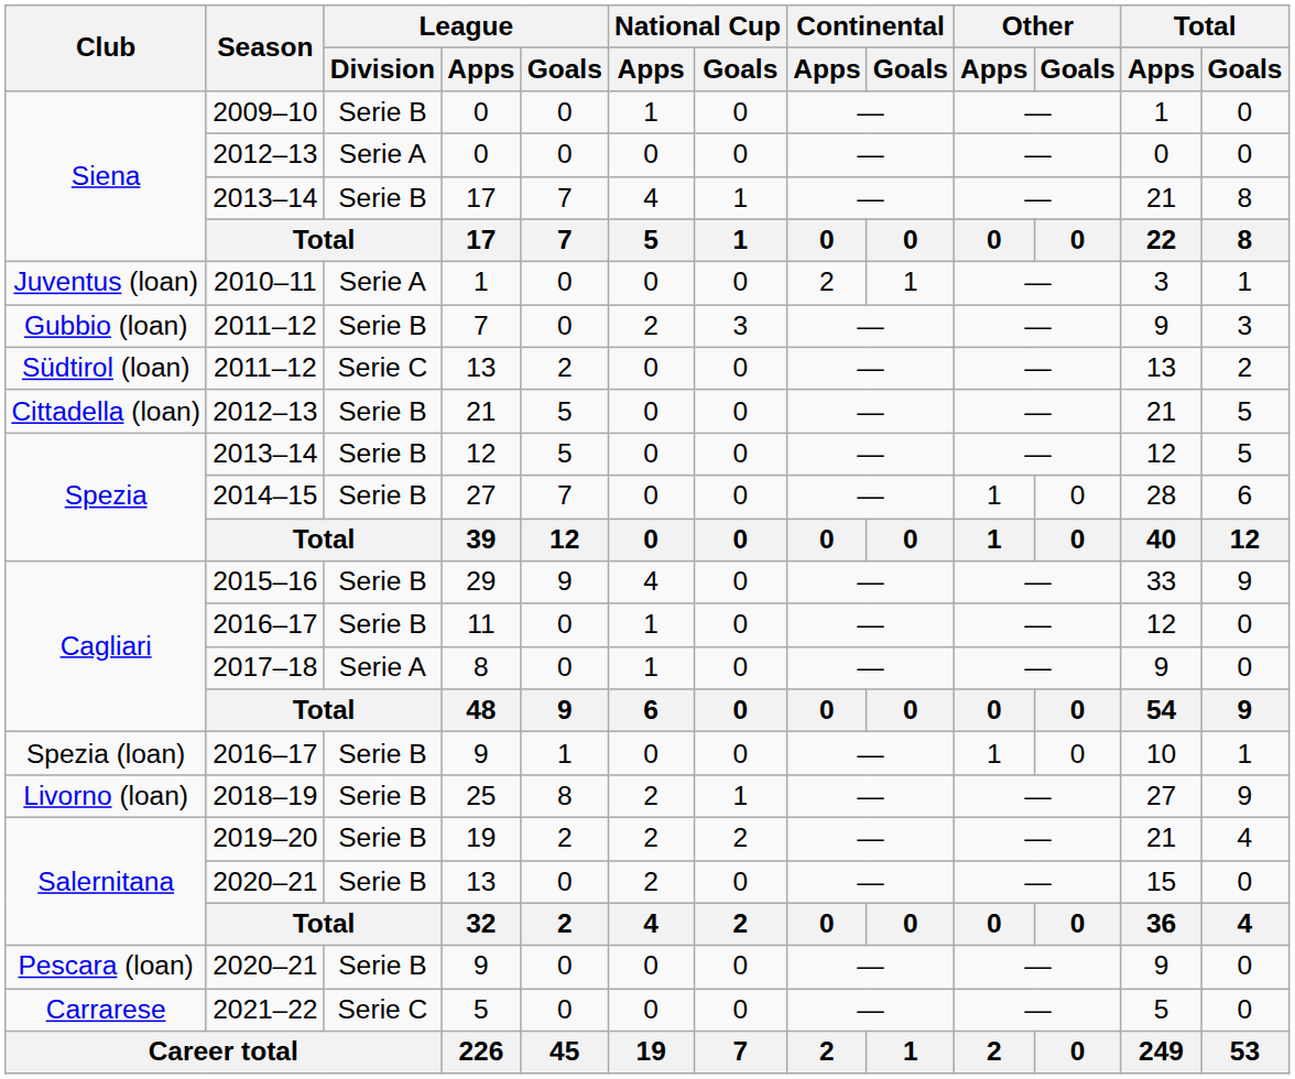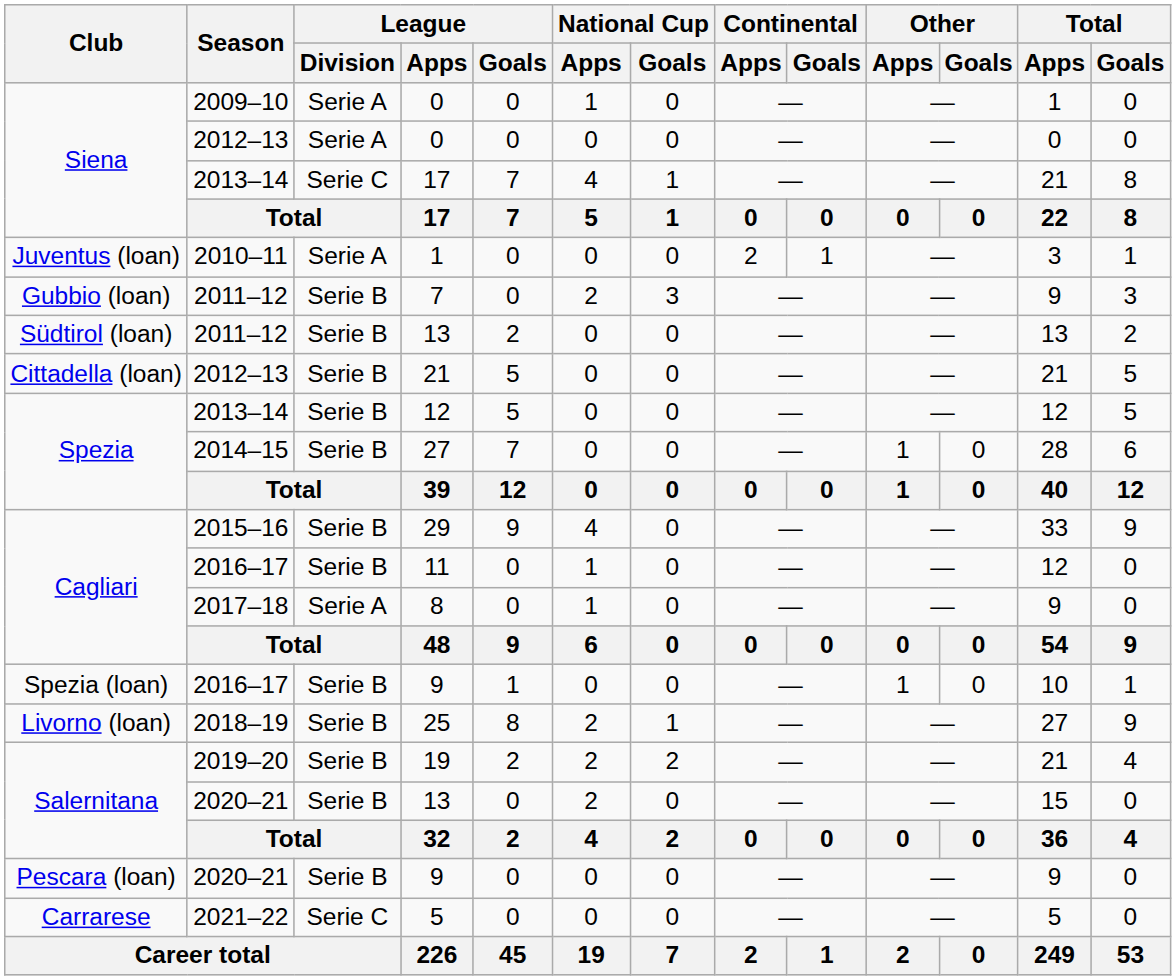2009–10 / 0 | League / Division: Serie B -> Serie A
2013–14 / 17 | League / Division: Serie B -> Serie C
2011–12 / 13 | League / Division: Serie C -> Serie B
